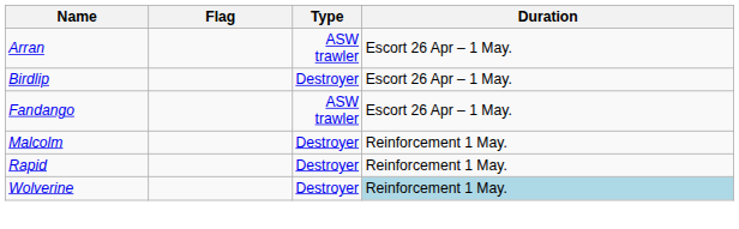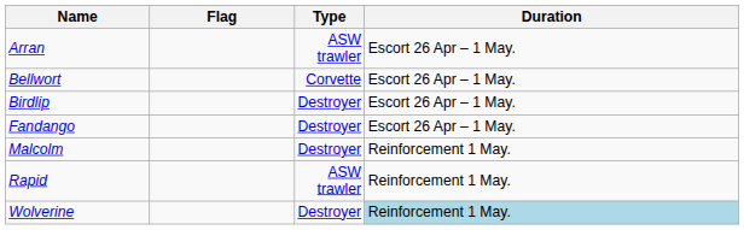+ row: Bellwort | Corvette | Escort 26 Apr – 1 May.
Fandango | Type: ASW trawler -> Destroyer
Rapid | Type: Destroyer -> ASW trawler
